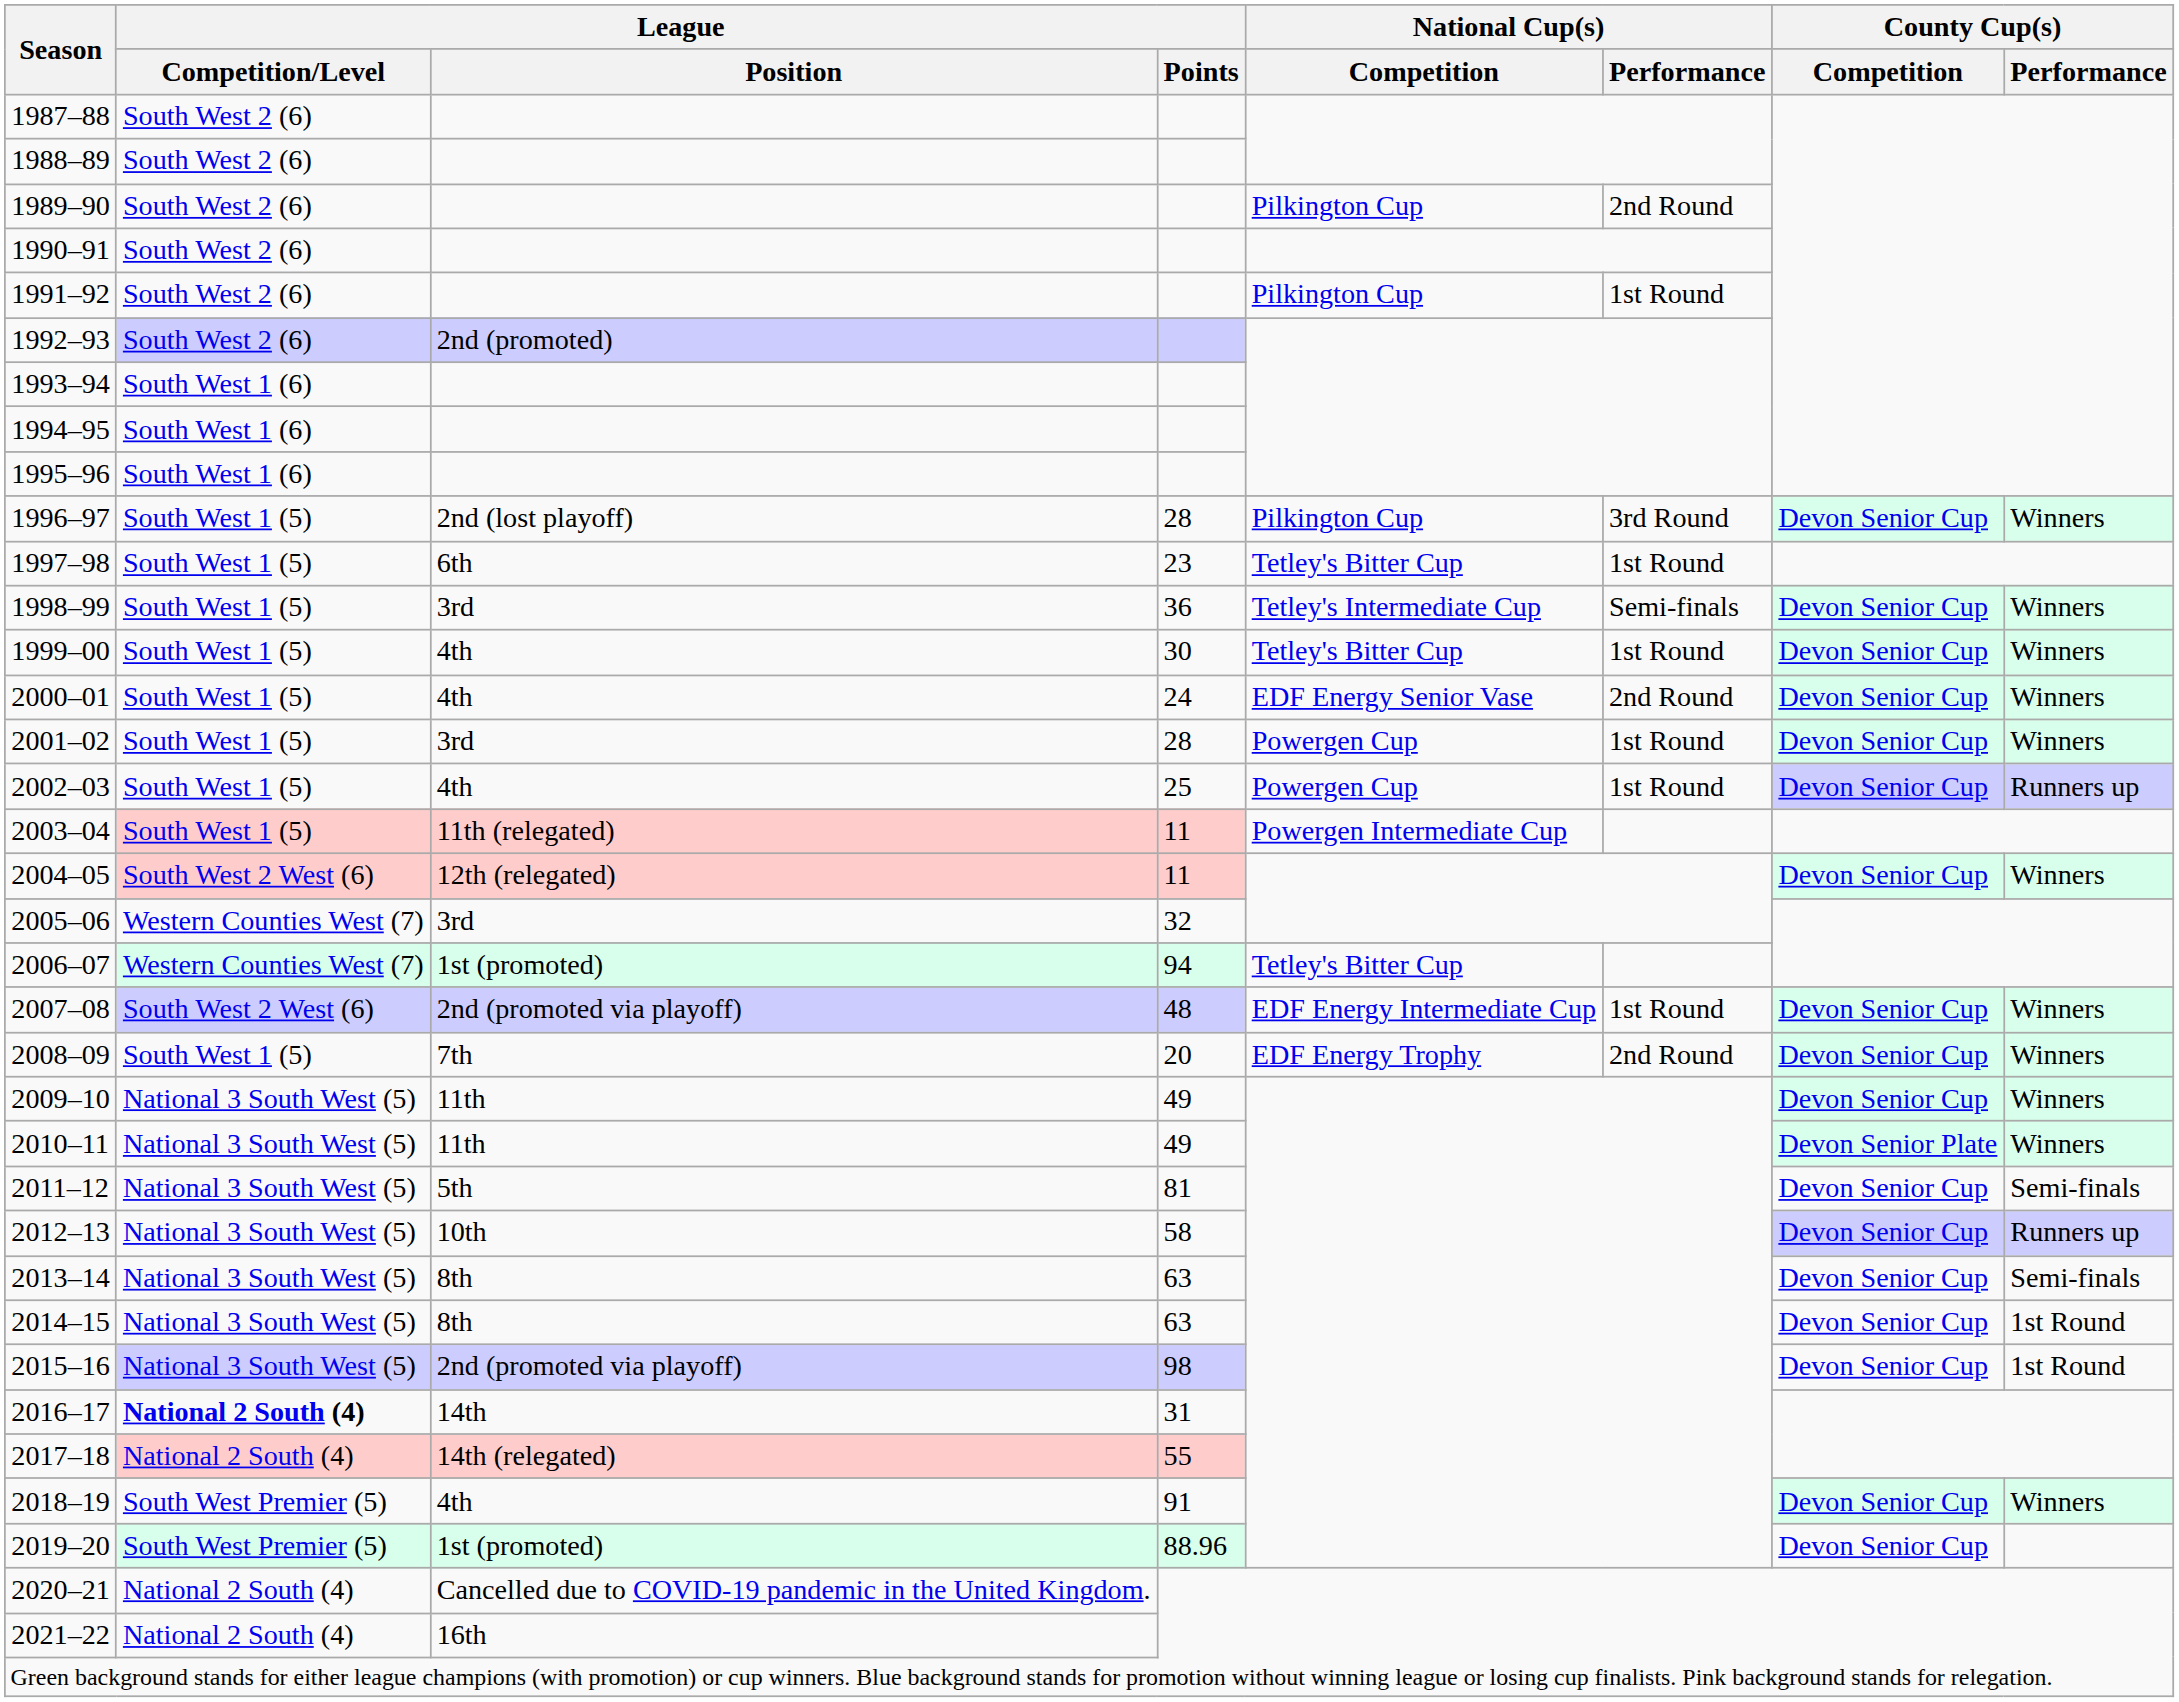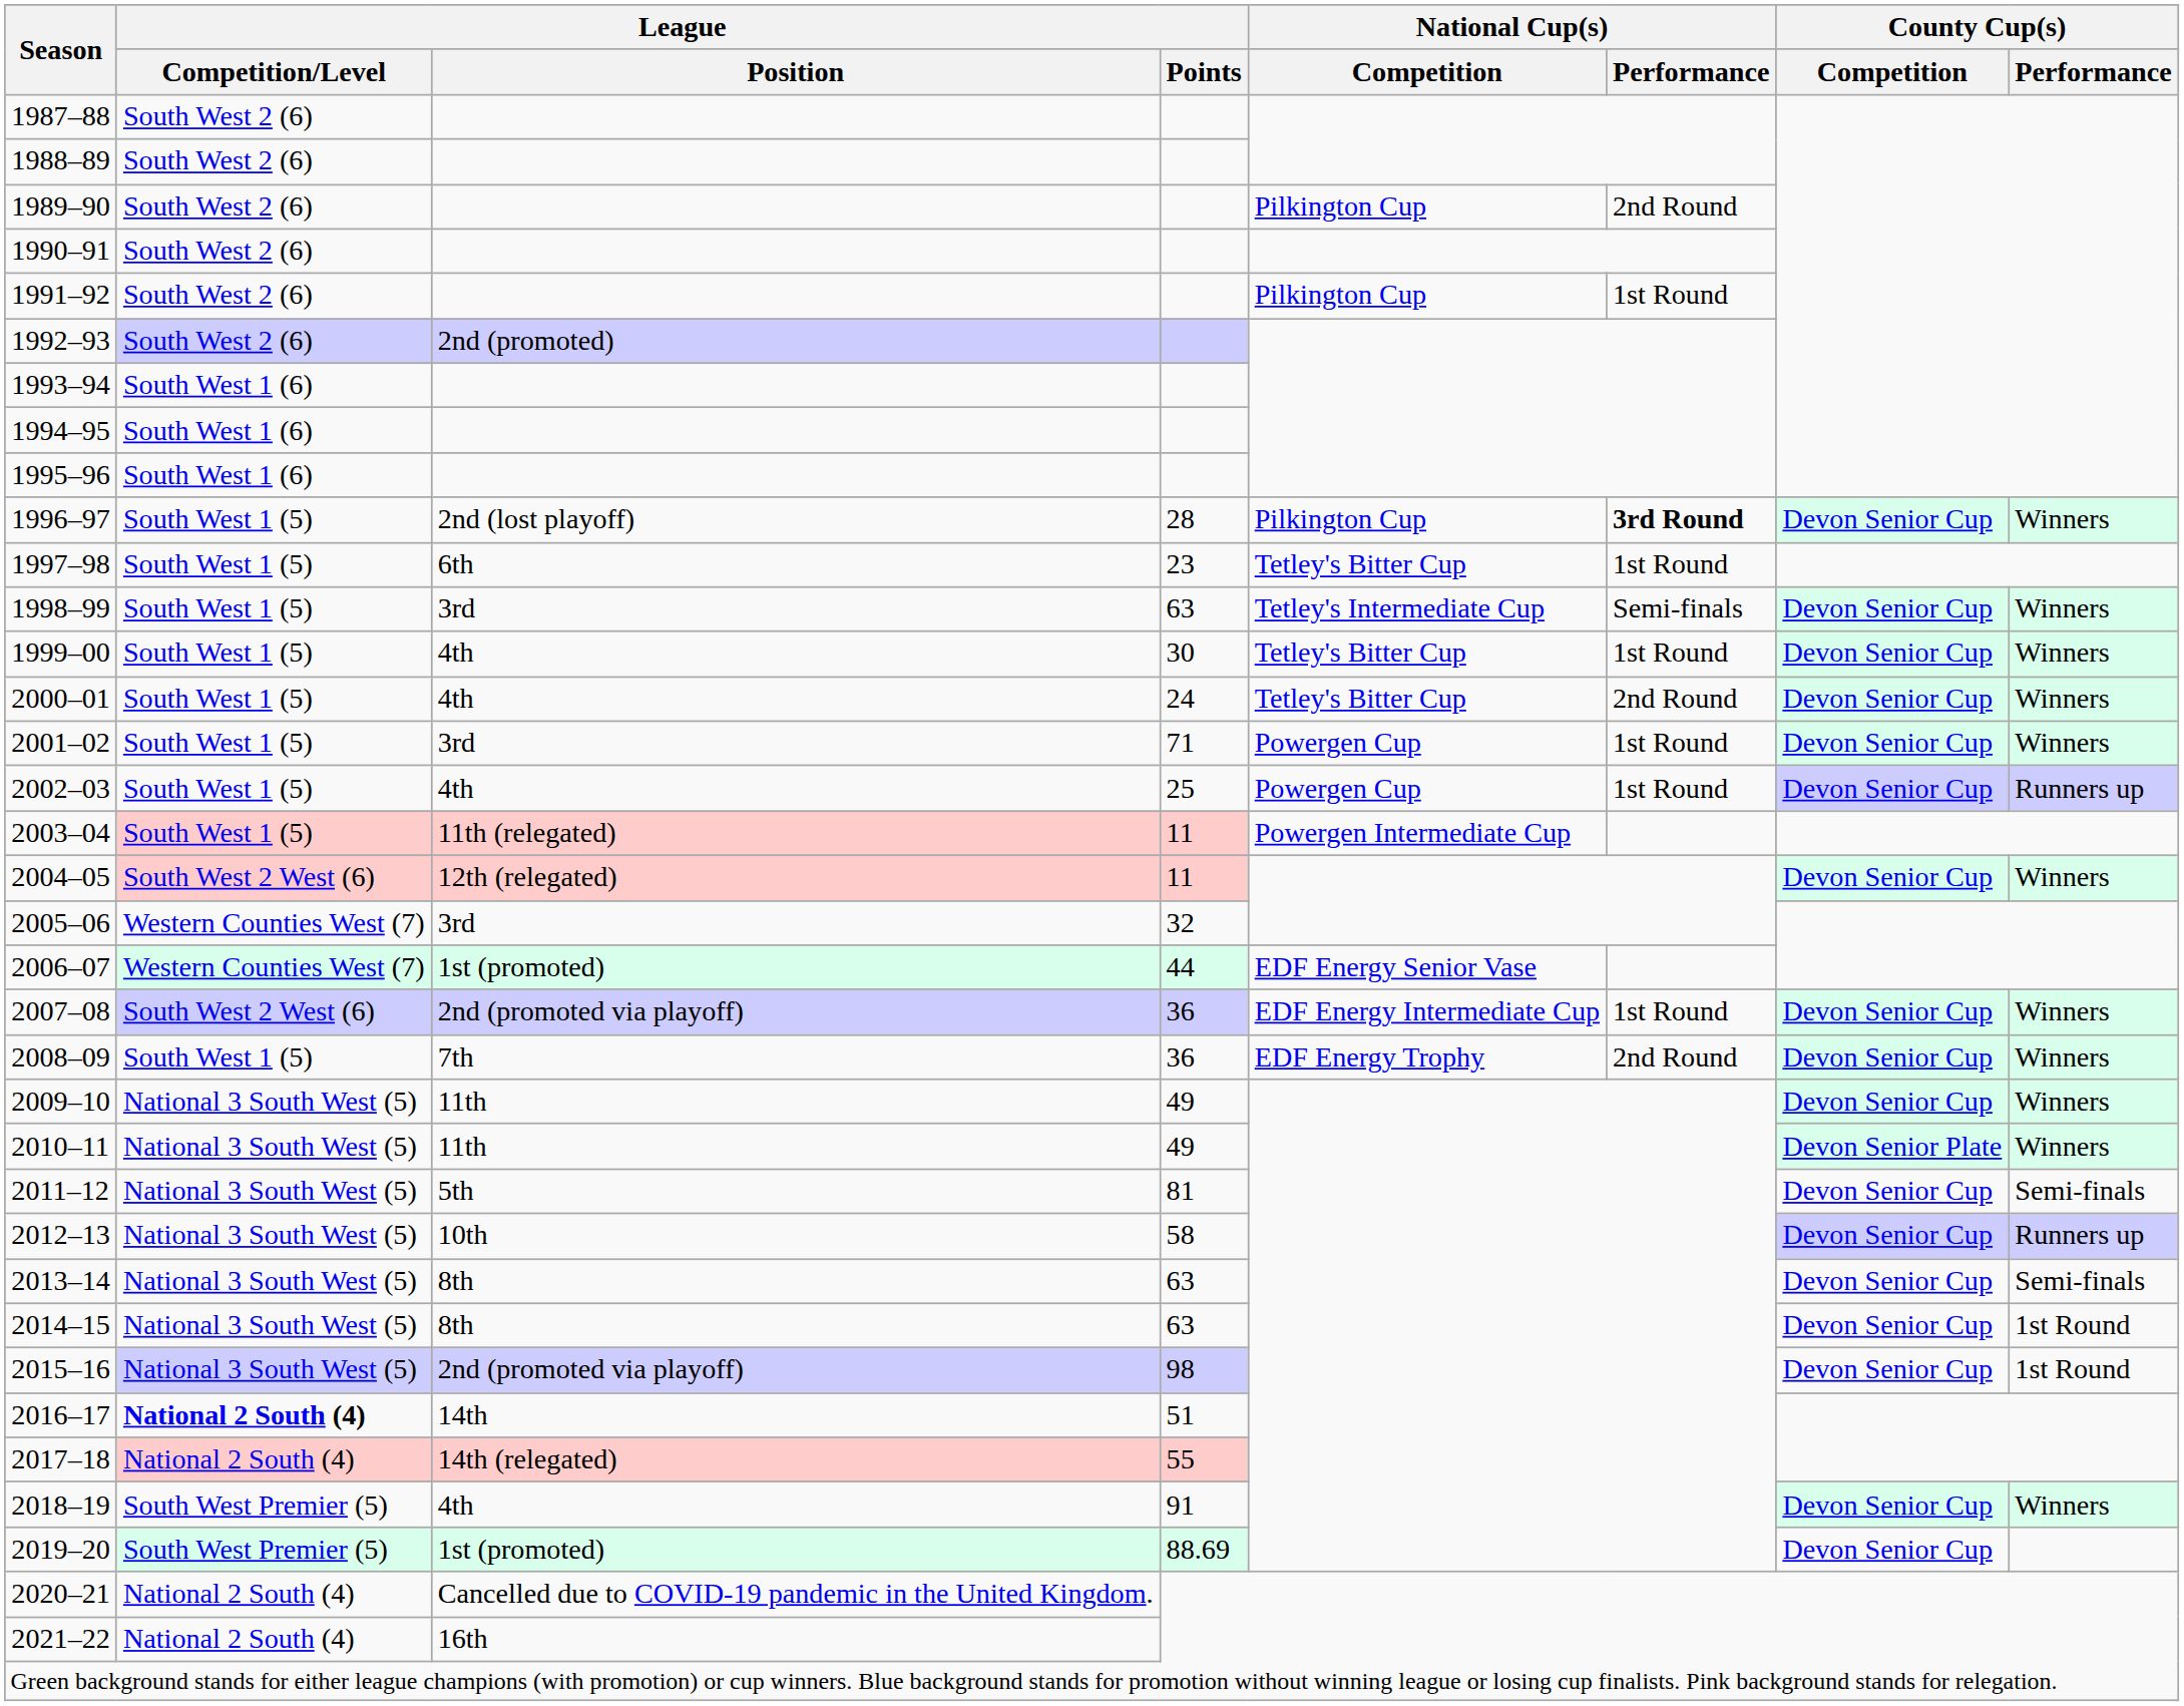1996–97 | National Cup(s) / Performance: normal -> bold
1998–99 | League / Points: 36 -> 63
2000–01 | National Cup(s) / Competition: EDF Energy Senior Vase -> Tetley's Bitter Cup
2001–02 | League / Points: 28 -> 71
2006–07 | League / Points: 94 -> 44
2006–07 | National Cup(s) / Competition: Tetley's Bitter Cup -> EDF Energy Senior Vase
2007–08 | League / Points: 48 -> 36
2008–09 | League / Points: 20 -> 36
2016–17 | League / Points: 31 -> 51
2019–20 | League / Points: 88.96 -> 88.69
